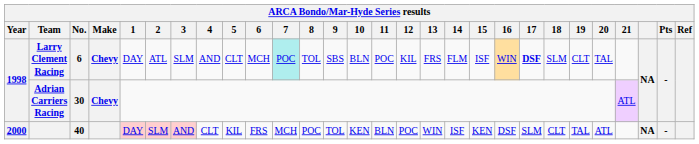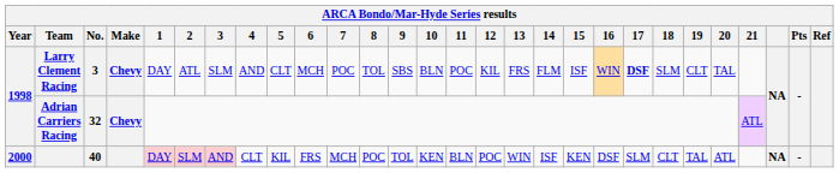Larry Clement Racing | No.: 6 -> 3
Larry Clement Racing | 7: paleturquoise background -> no background
Adrian Carriers Racing | No.: 30 -> 32
